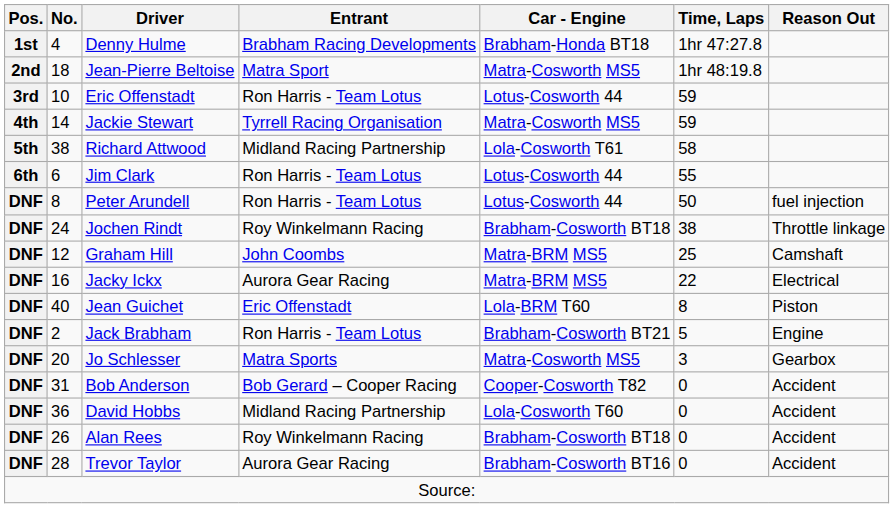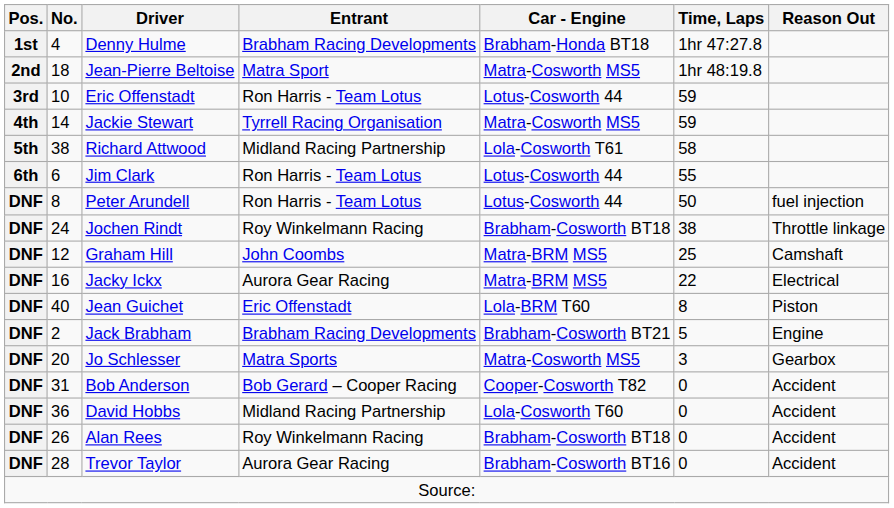Jack Brabham | Entrant: Ron Harris - Team Lotus -> Brabham Racing Developments
